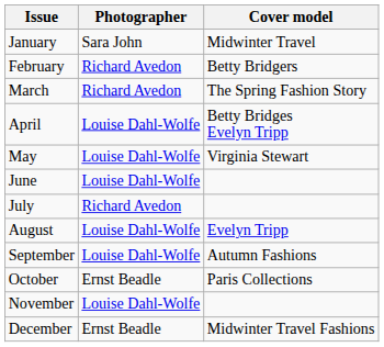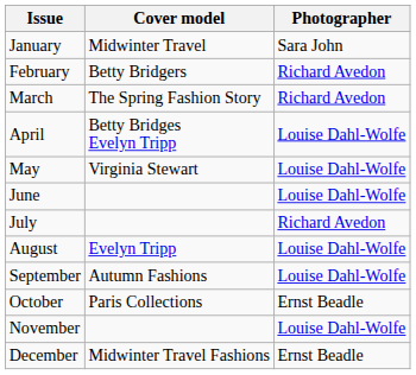columns swapped: Cover model <-> Photographer
